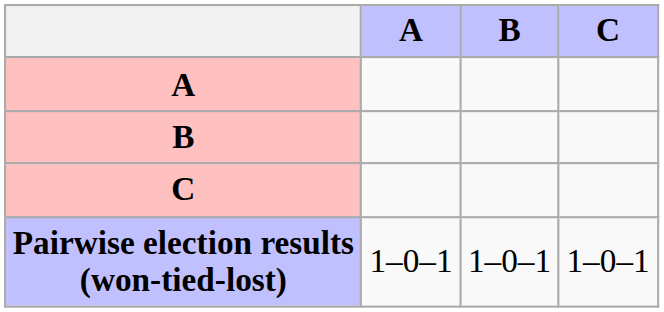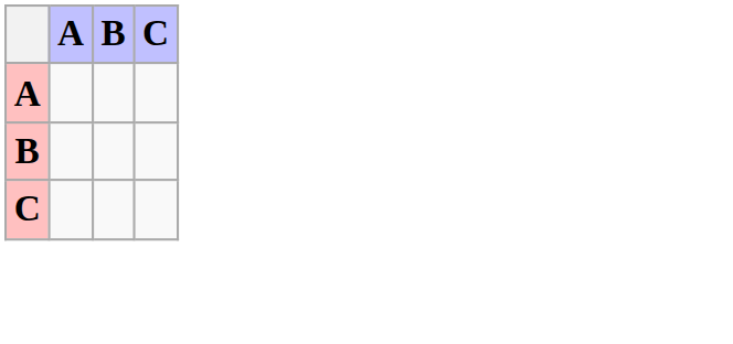- row: Pairwise election results (won-tied-lost) | 1–0–1 | 1–0–1 | 1–0–1
